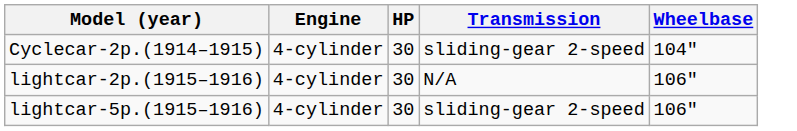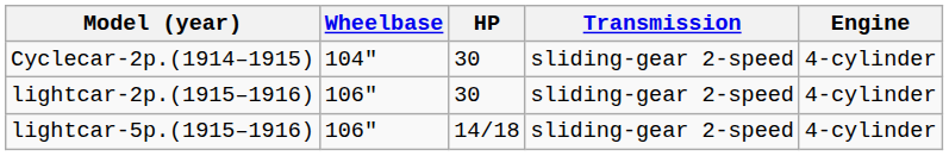columns swapped: Engine <-> Wheelbase
lightcar-2p.(1915–1916) | Transmission: N/A -> sliding-gear 2-speed
lightcar-5p.(1915–1916) | HP: 30 -> 14/18
